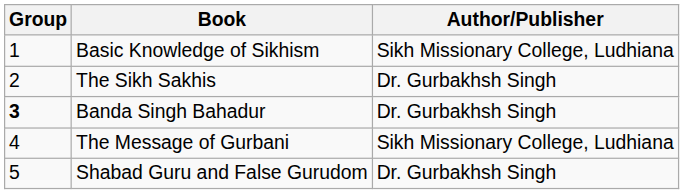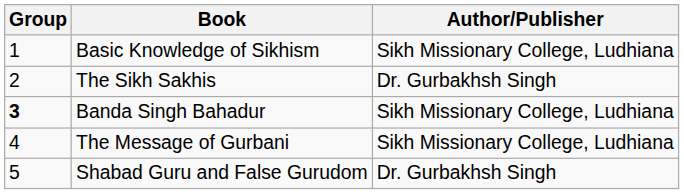Banda Singh Bahadur | Author/Publisher: Dr. Gurbakhsh Singh -> Sikh Missionary College, Ludhiana
